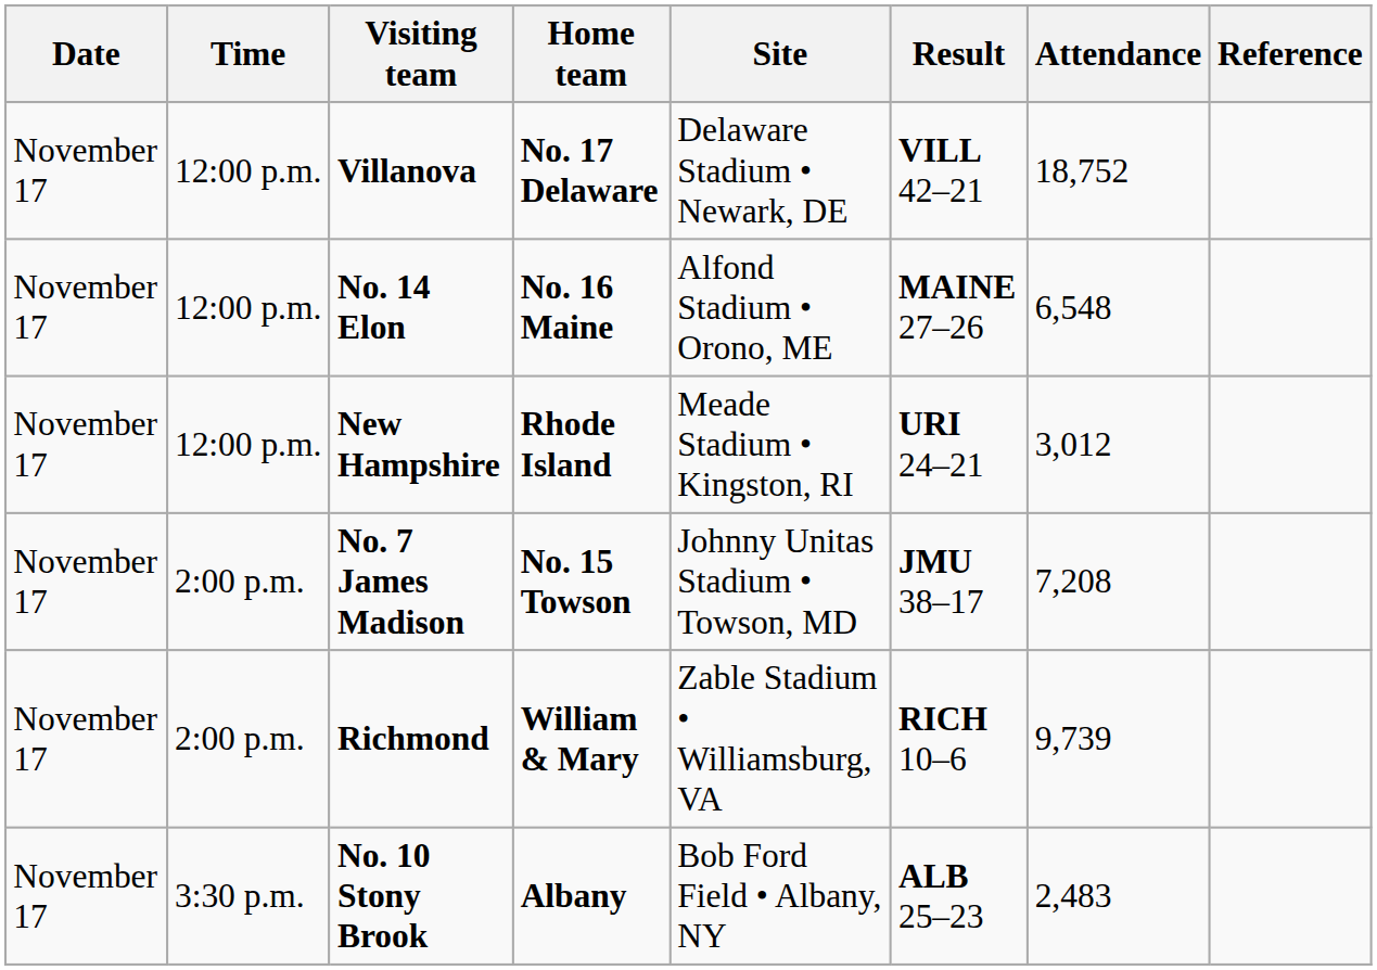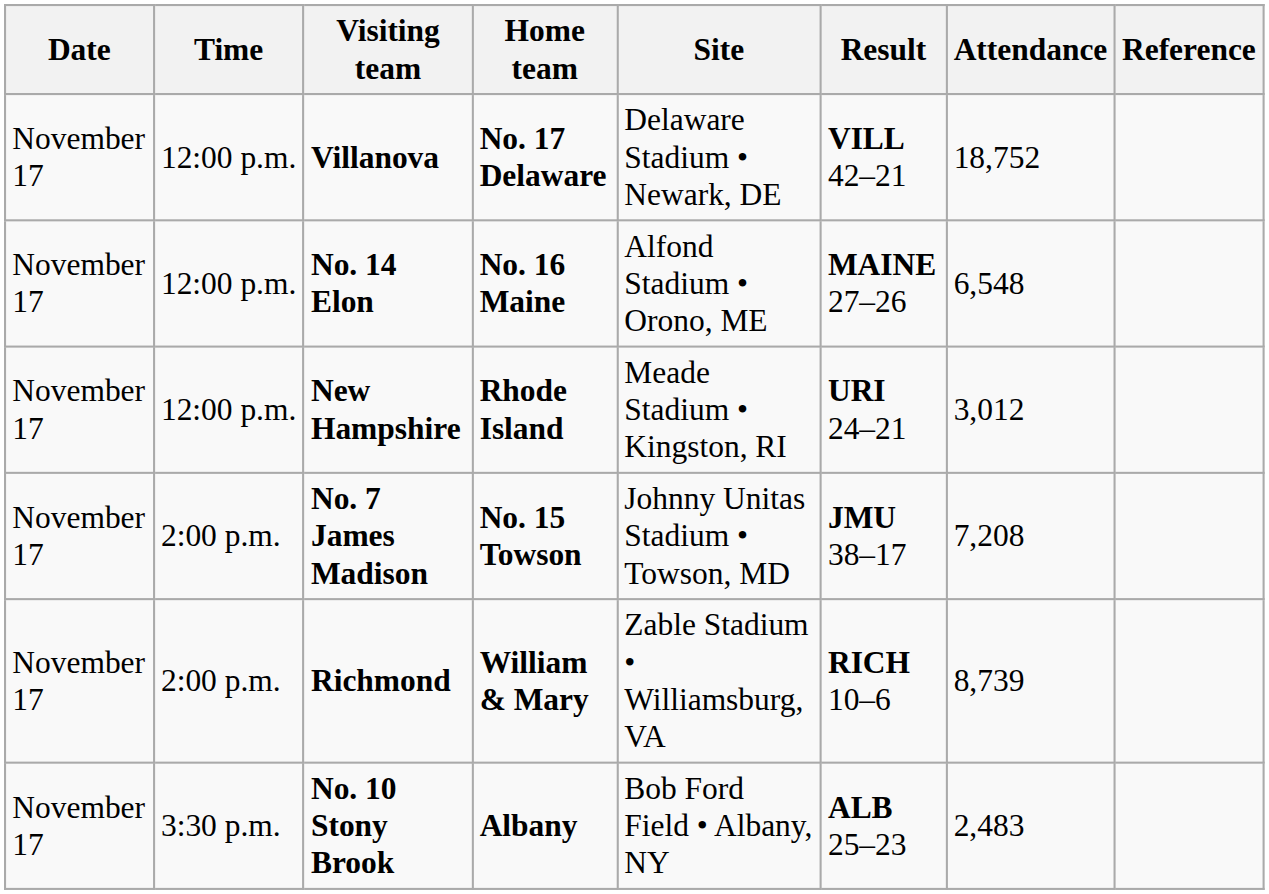Richmond | Attendance: 9,739 -> 8,739
